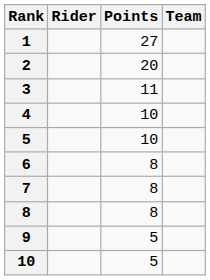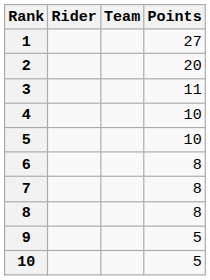columns swapped: Team <-> Points
